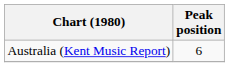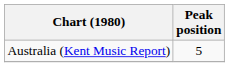Australia (Kent Music Report) | Peak position: 6 -> 5
